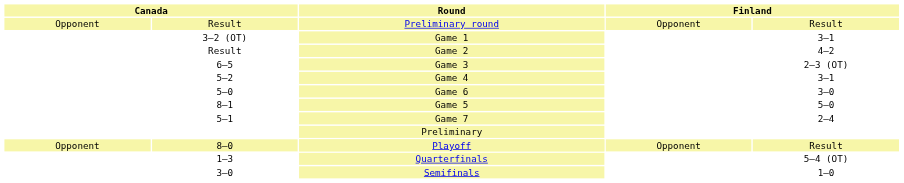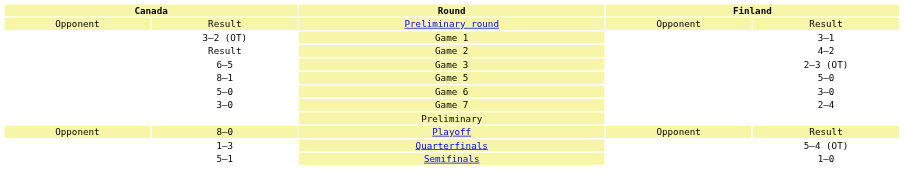- row: 5–2 | Game 4 | 3–1
rows swapped: Game 5 <-> Game 6
Game 7 | column 2: 5–1 -> 3–0
Semifinals | column 2: 3–0 -> 5–1
